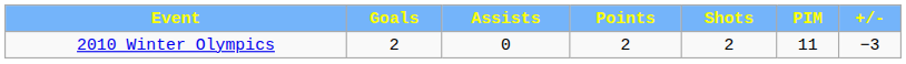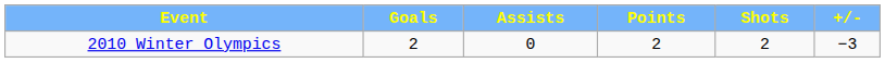- column: PIM | 11
